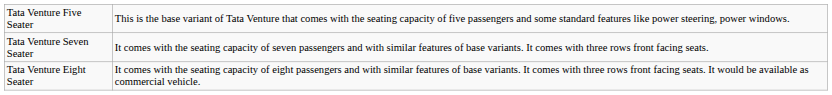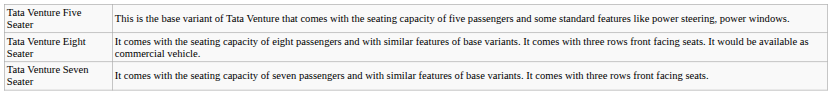rows swapped: Tata Venture Seven Seater <-> Tata Venture Eight Seater
